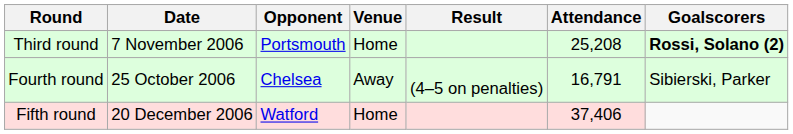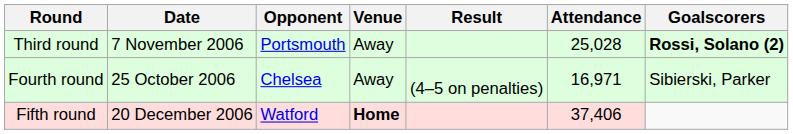Third round | Venue: Home -> Away
Third round | Attendance: 25,208 -> 25,028
Fourth round | Attendance: 16,791 -> 16,971
Fifth round | Venue: normal -> bold
